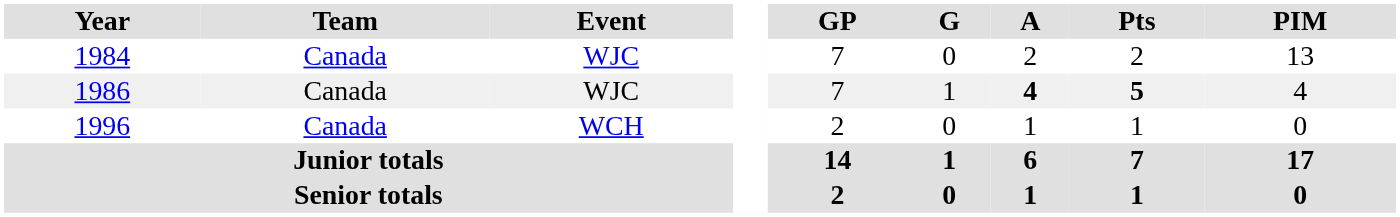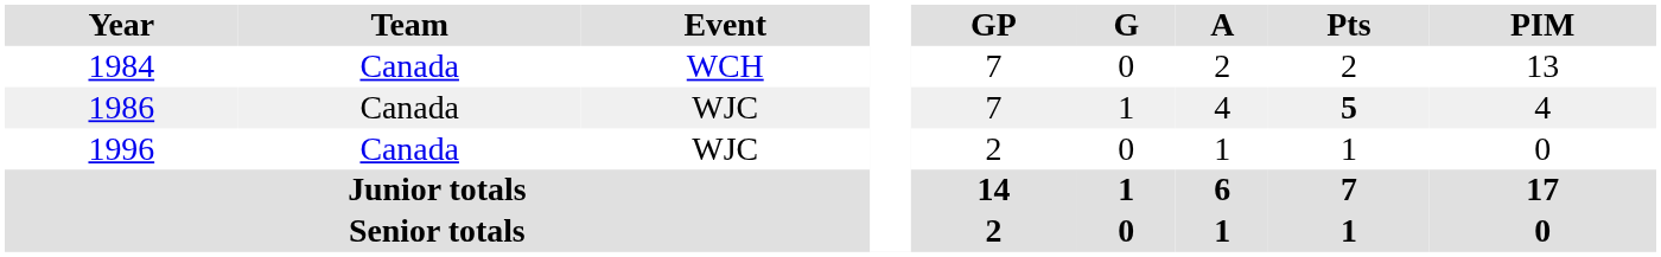1984 | Event: WJC -> WCH
1986 | A: bold -> normal
1996 | Event: WCH -> WJC
